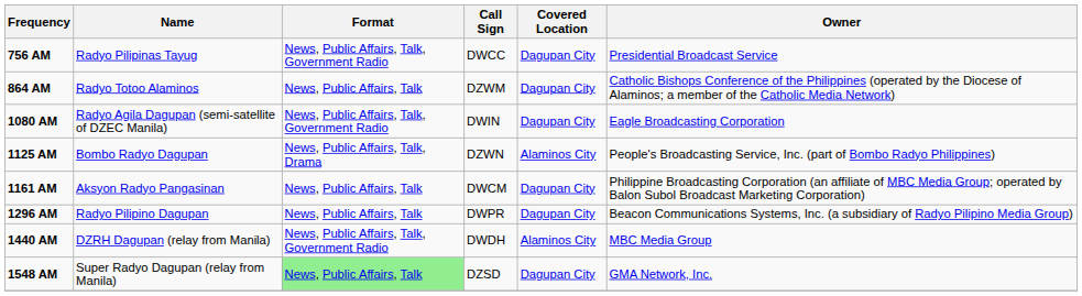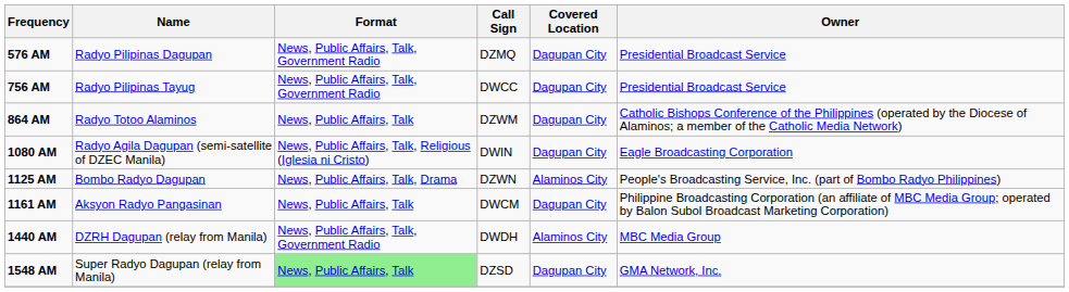+ row: 576 AM | Radyo Pilipinas Dagupan | News, Public Affairs, Talk, Government Radio | DZMQ | Dagupan City | Presidential Broadcast Service
1080 AM | Format: News, Public Affairs, Talk, Government Radio -> News, Public Affairs, Talk, Religious (Iglesia ni Cristo)
- row: 1296 AM | Radyo Pilipino Dagupan | News, Public Affairs, Talk | DWPR | Dagupan City | Beacon Communications Systems, Inc. (a subsidiary of Radyo Pilipino Media Group)
